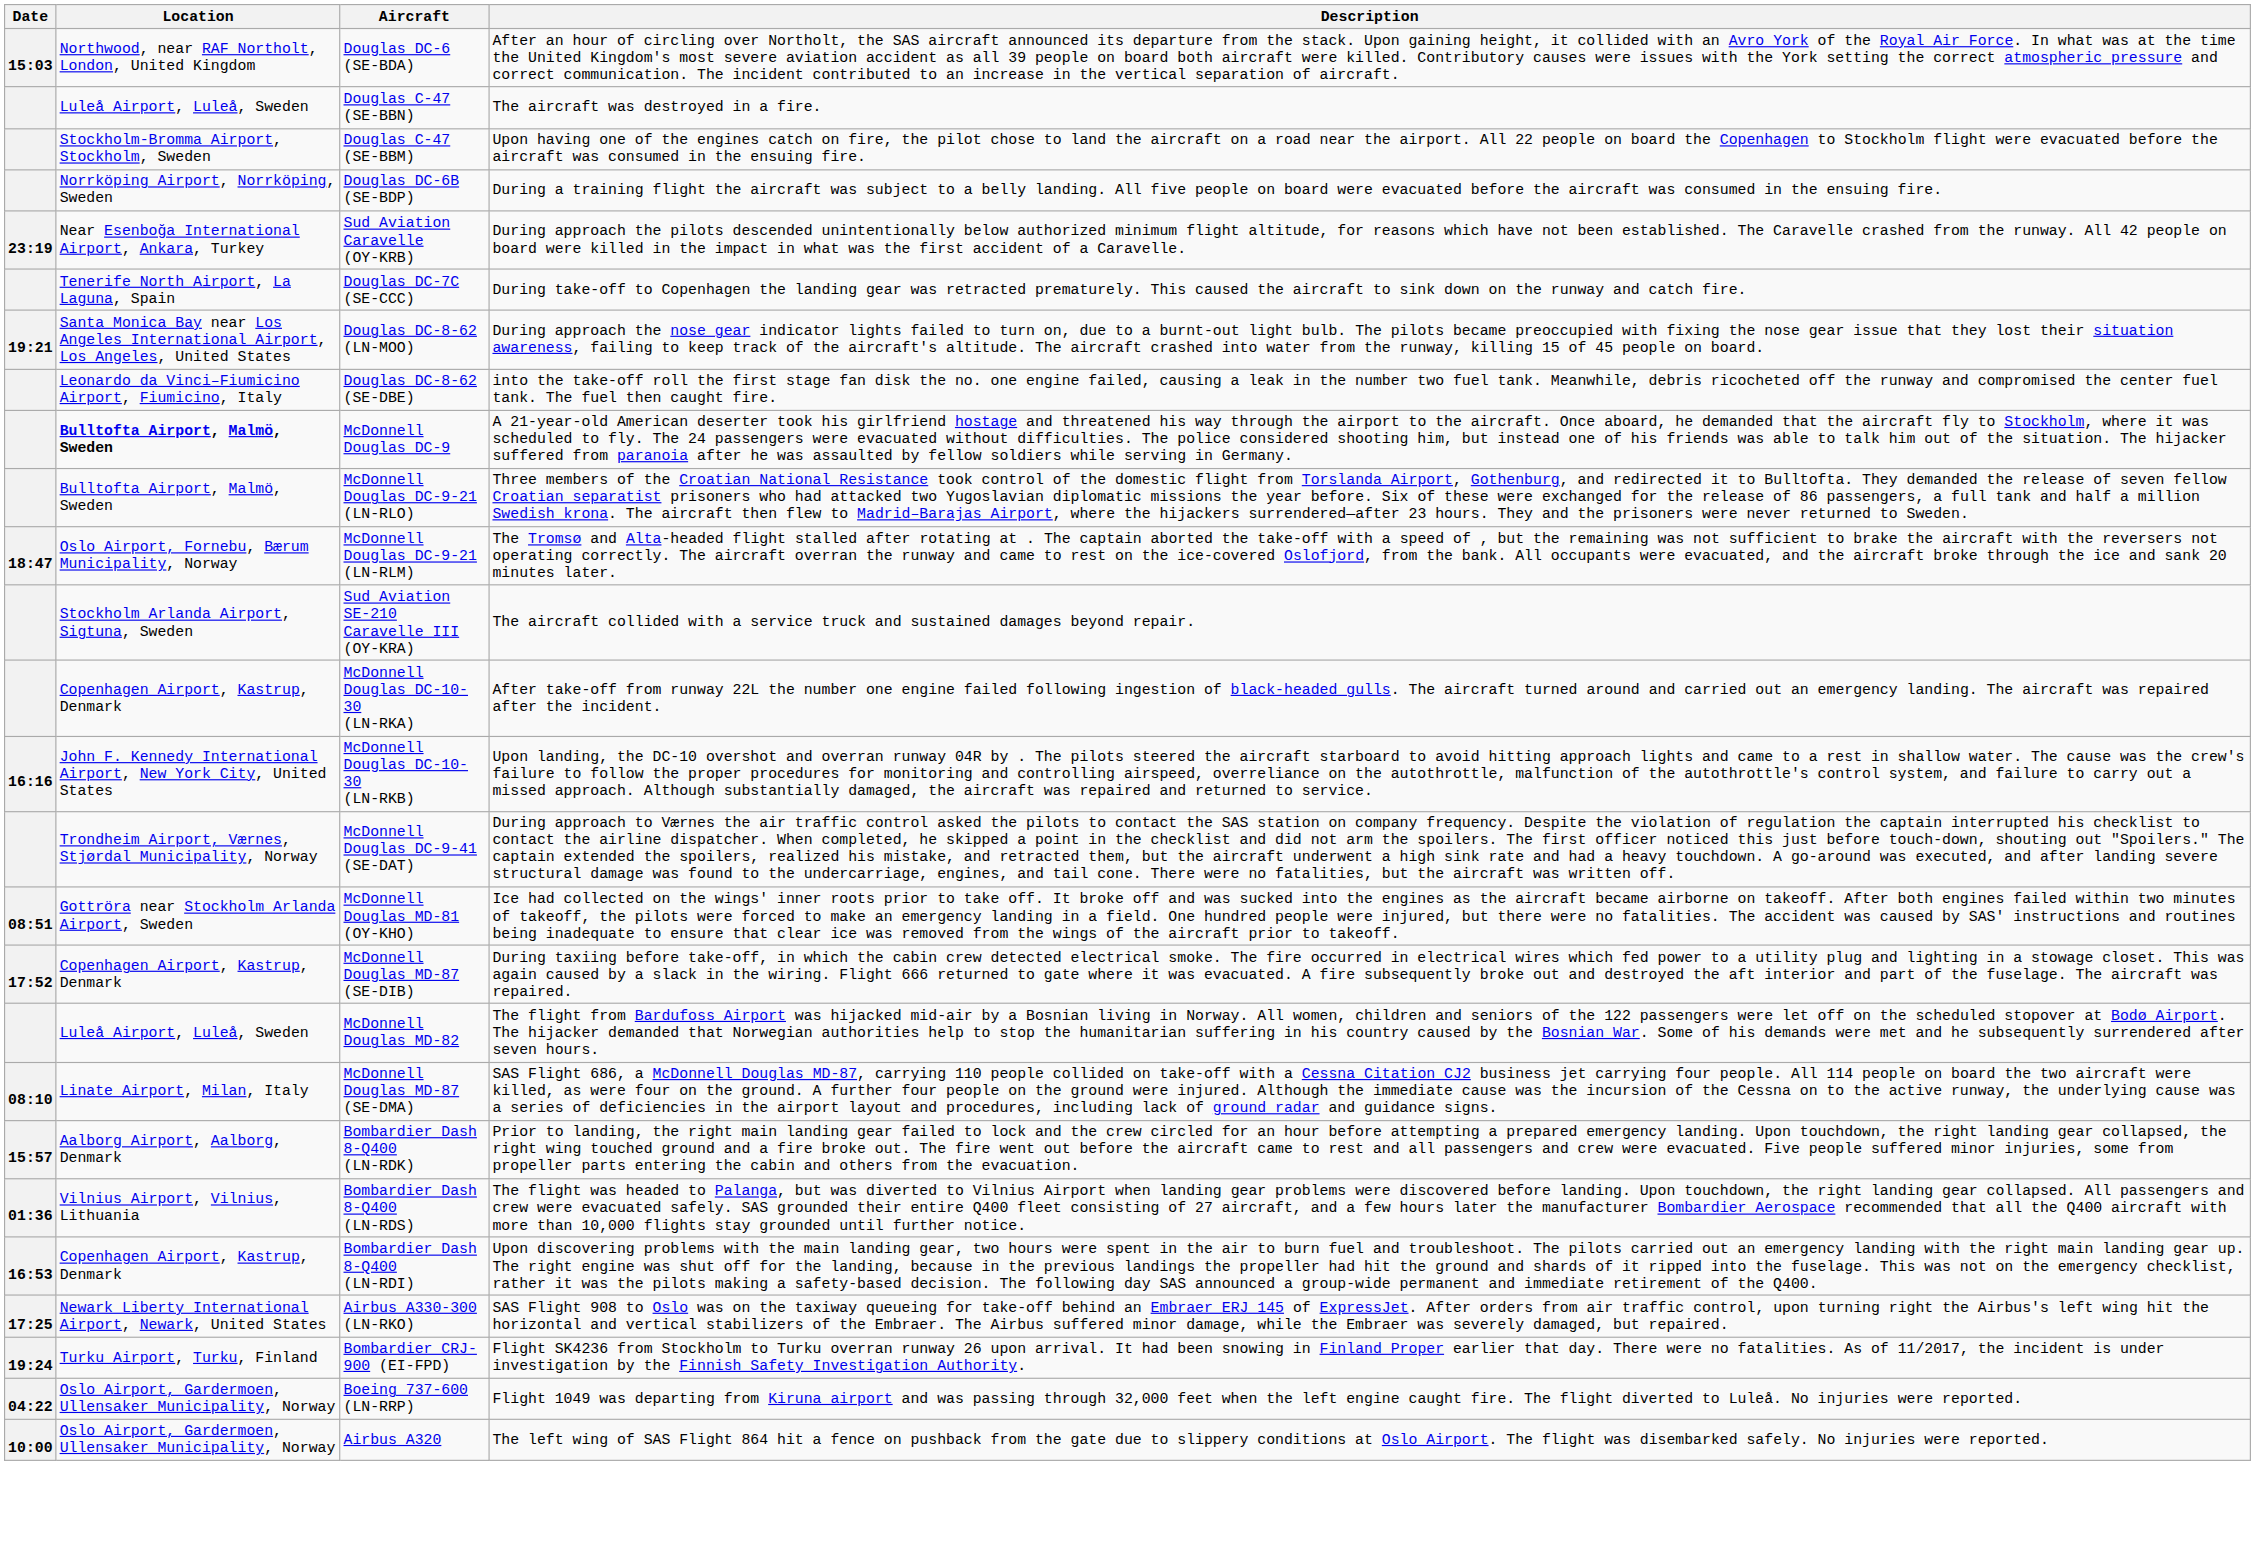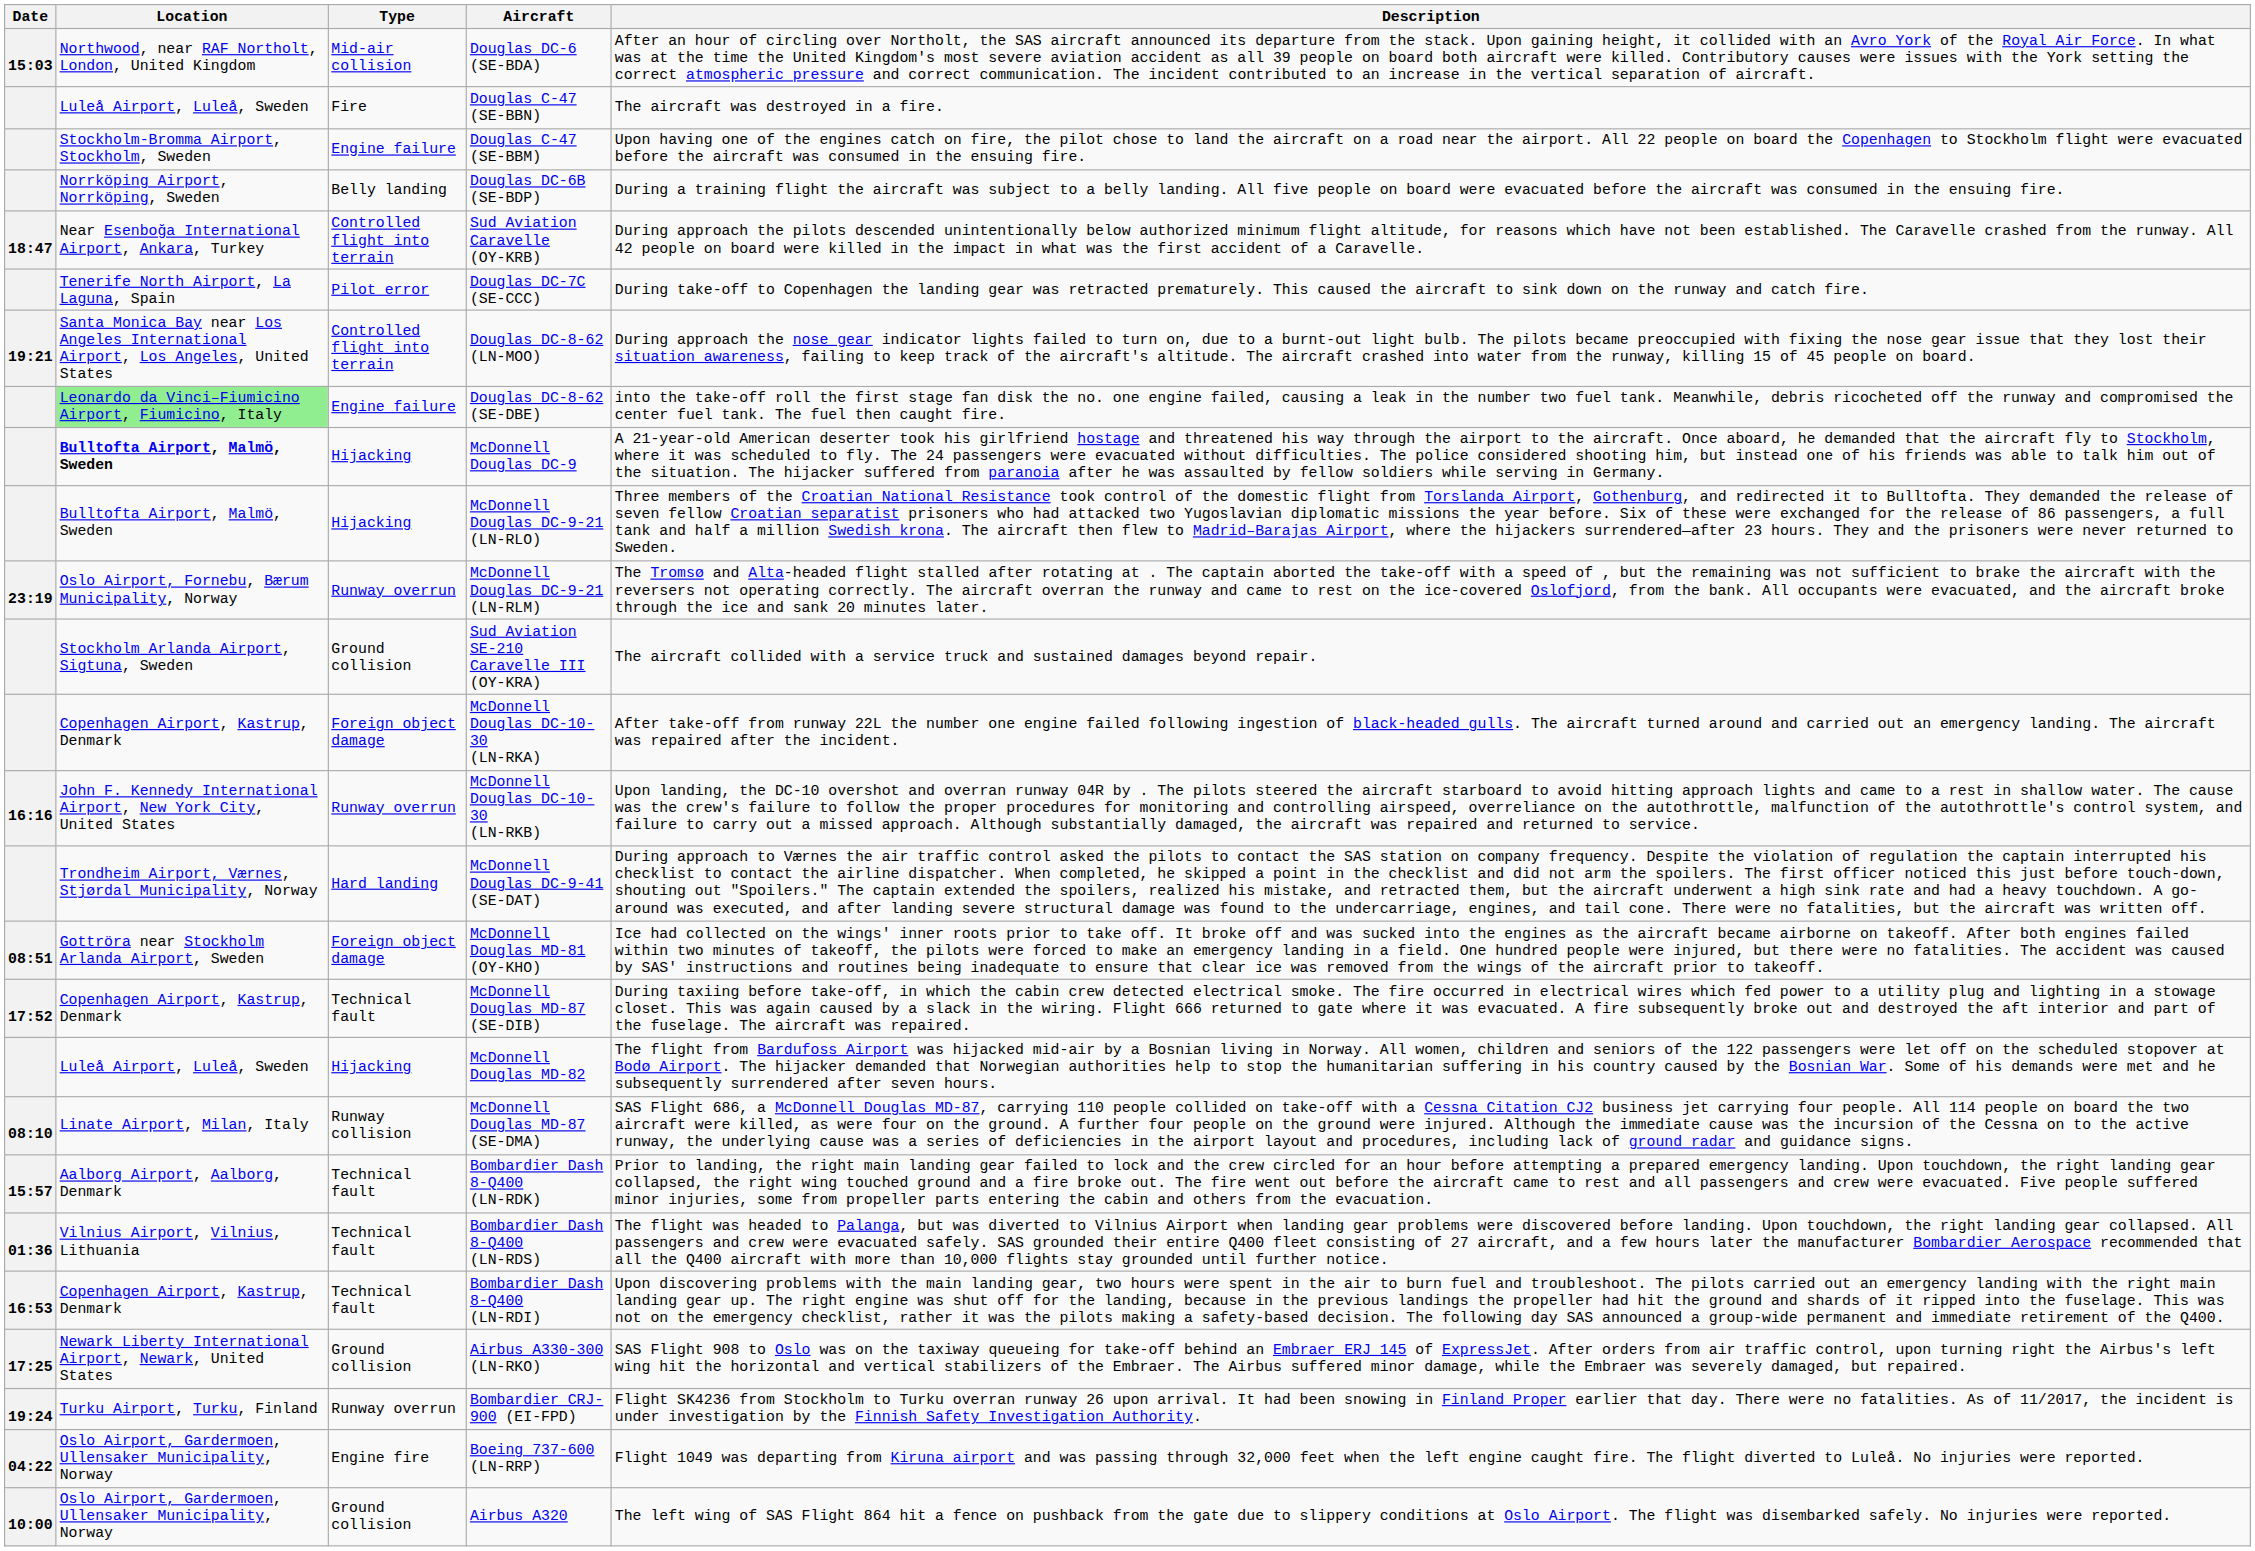+ column: Type | Mid-air collision | Fire | Engine failure | Belly landing | Controlled flight into terrain | Pilot error | Controlled flight into terrain | Engine failure | Hijacking | Hijacking | Runway overrun | Ground collision | Foreign object damage | Runway overrun | Hard landing | Foreign object damage | Technical fault | Hijacking | Runway collision | Technical fault | Technical fault | Technical fault | Ground collision | Runway overrun | Engine fire | Ground collision
Sud Aviation Caravelle (OY-KRB) | Date: 23:19 -> 18:47
Douglas DC-8-62 (SE-DBE) | Location: no background -> lightgreen background
McDonnell Douglas DC-9-21 (LN-RLM) | Date: 18:47 -> 23:19
